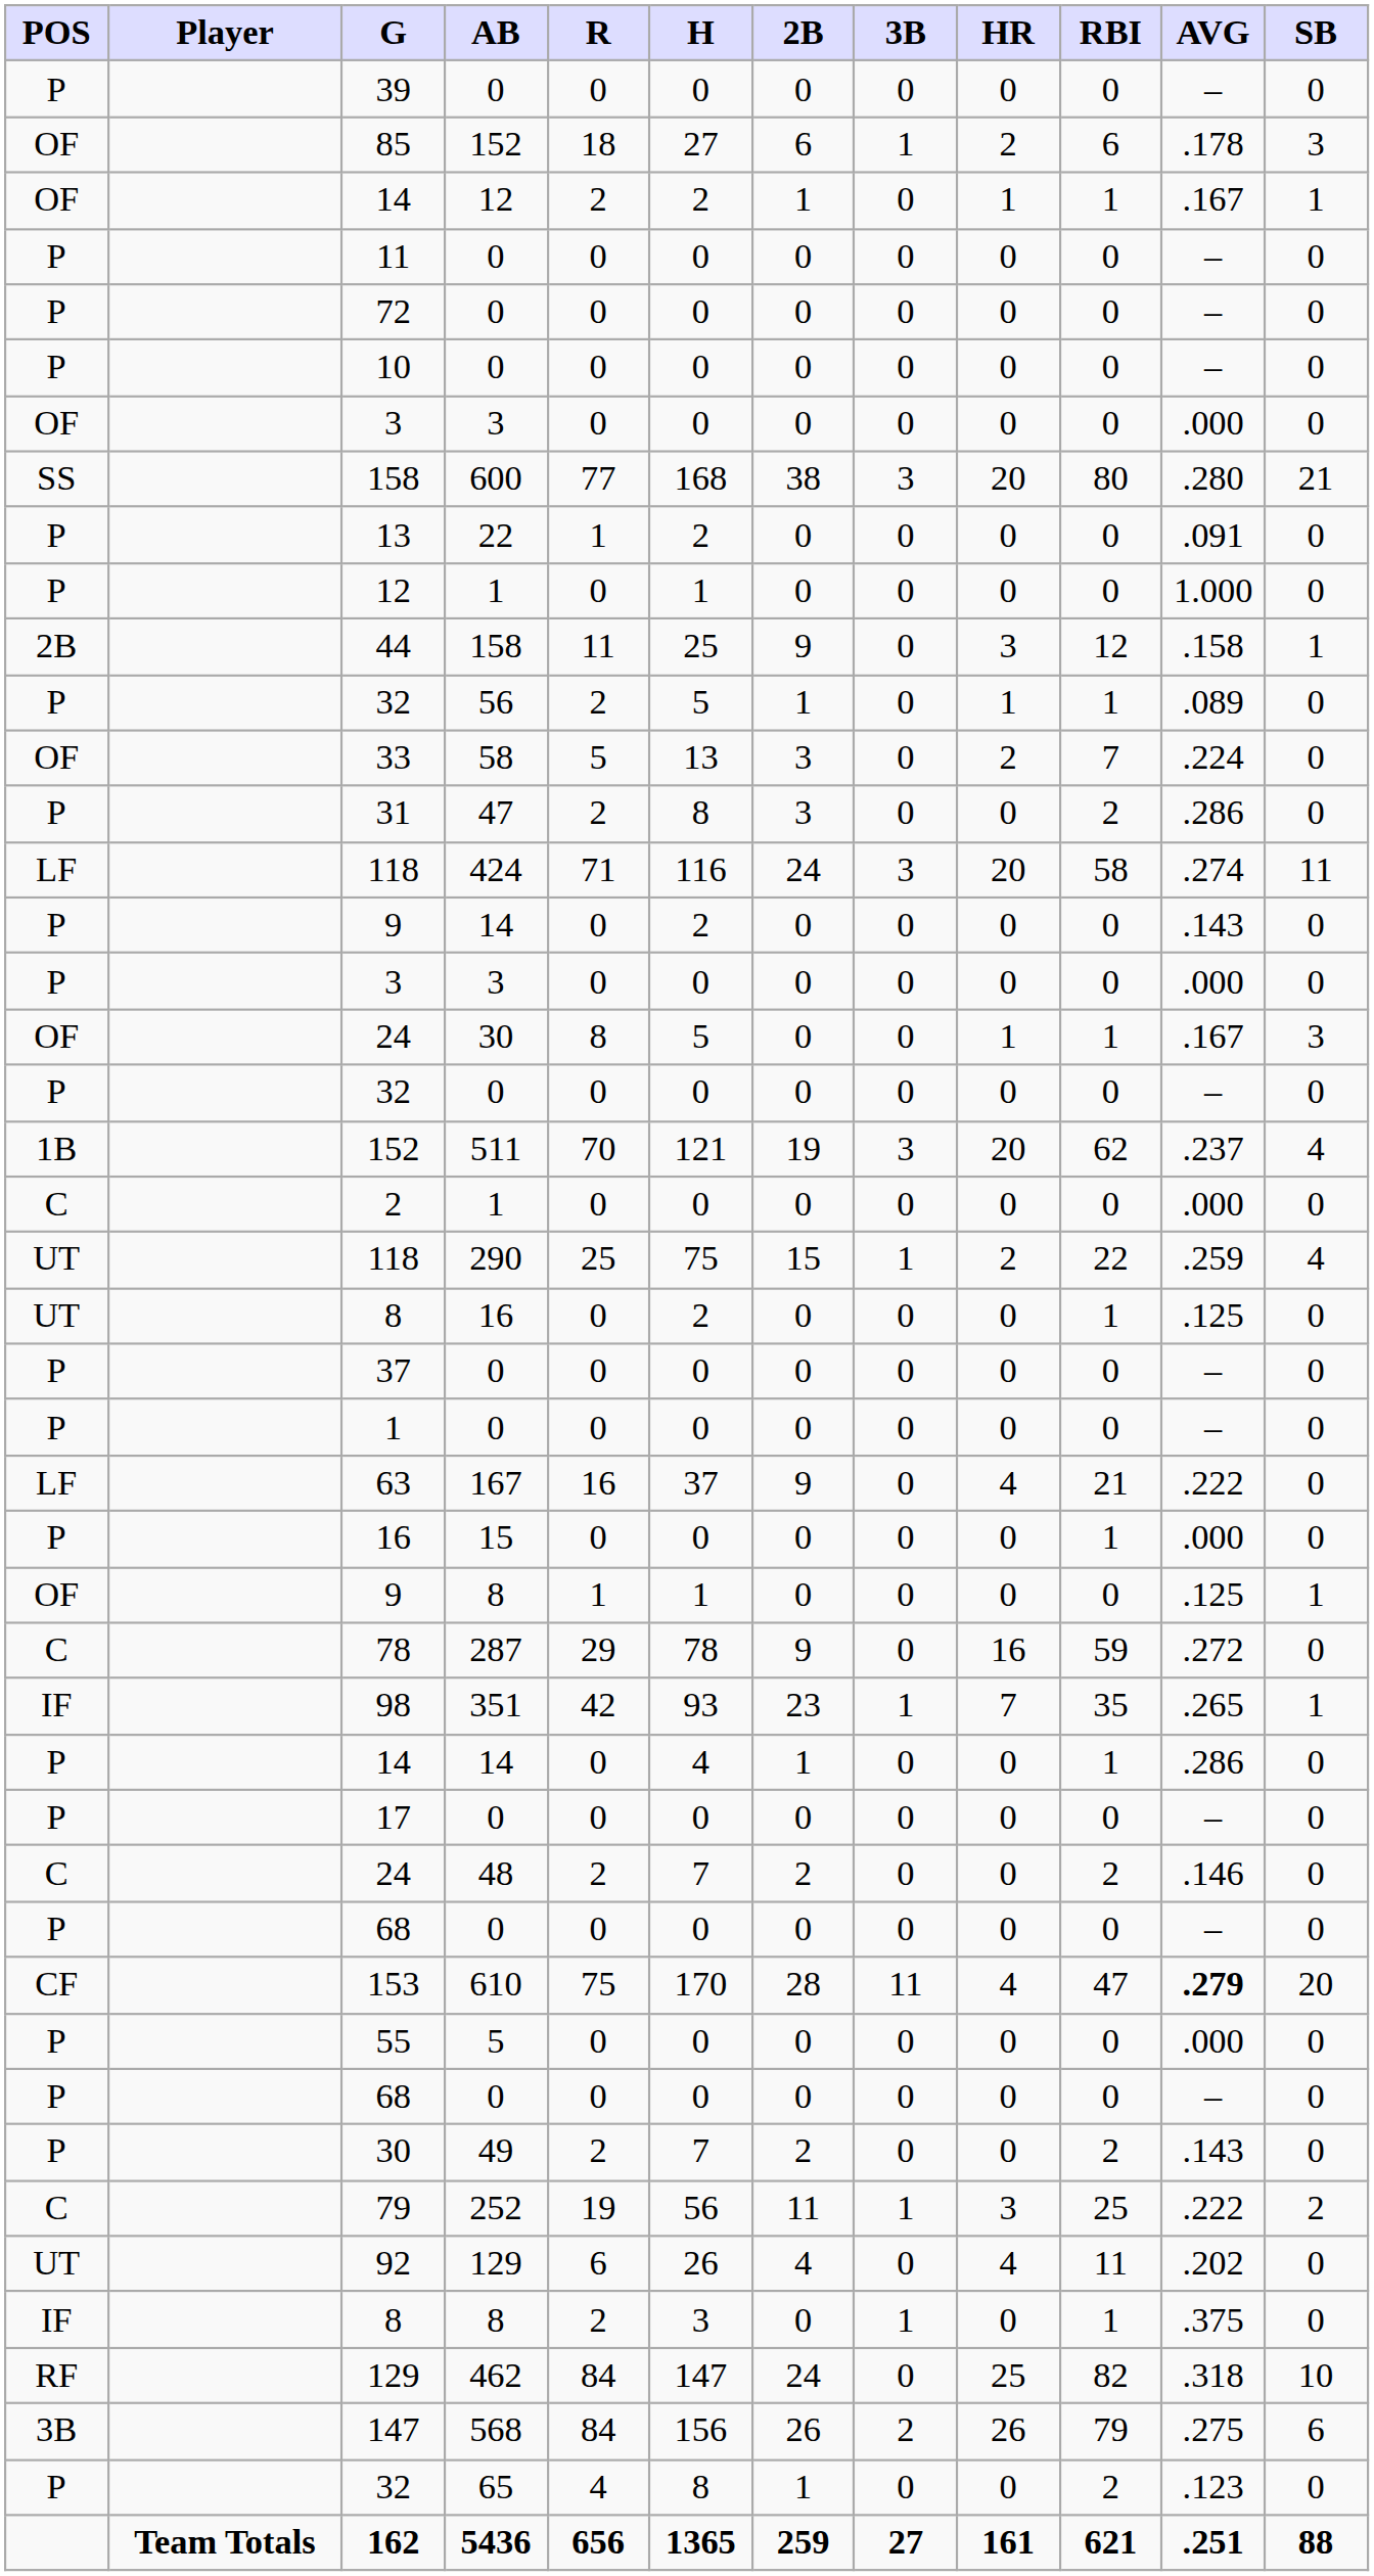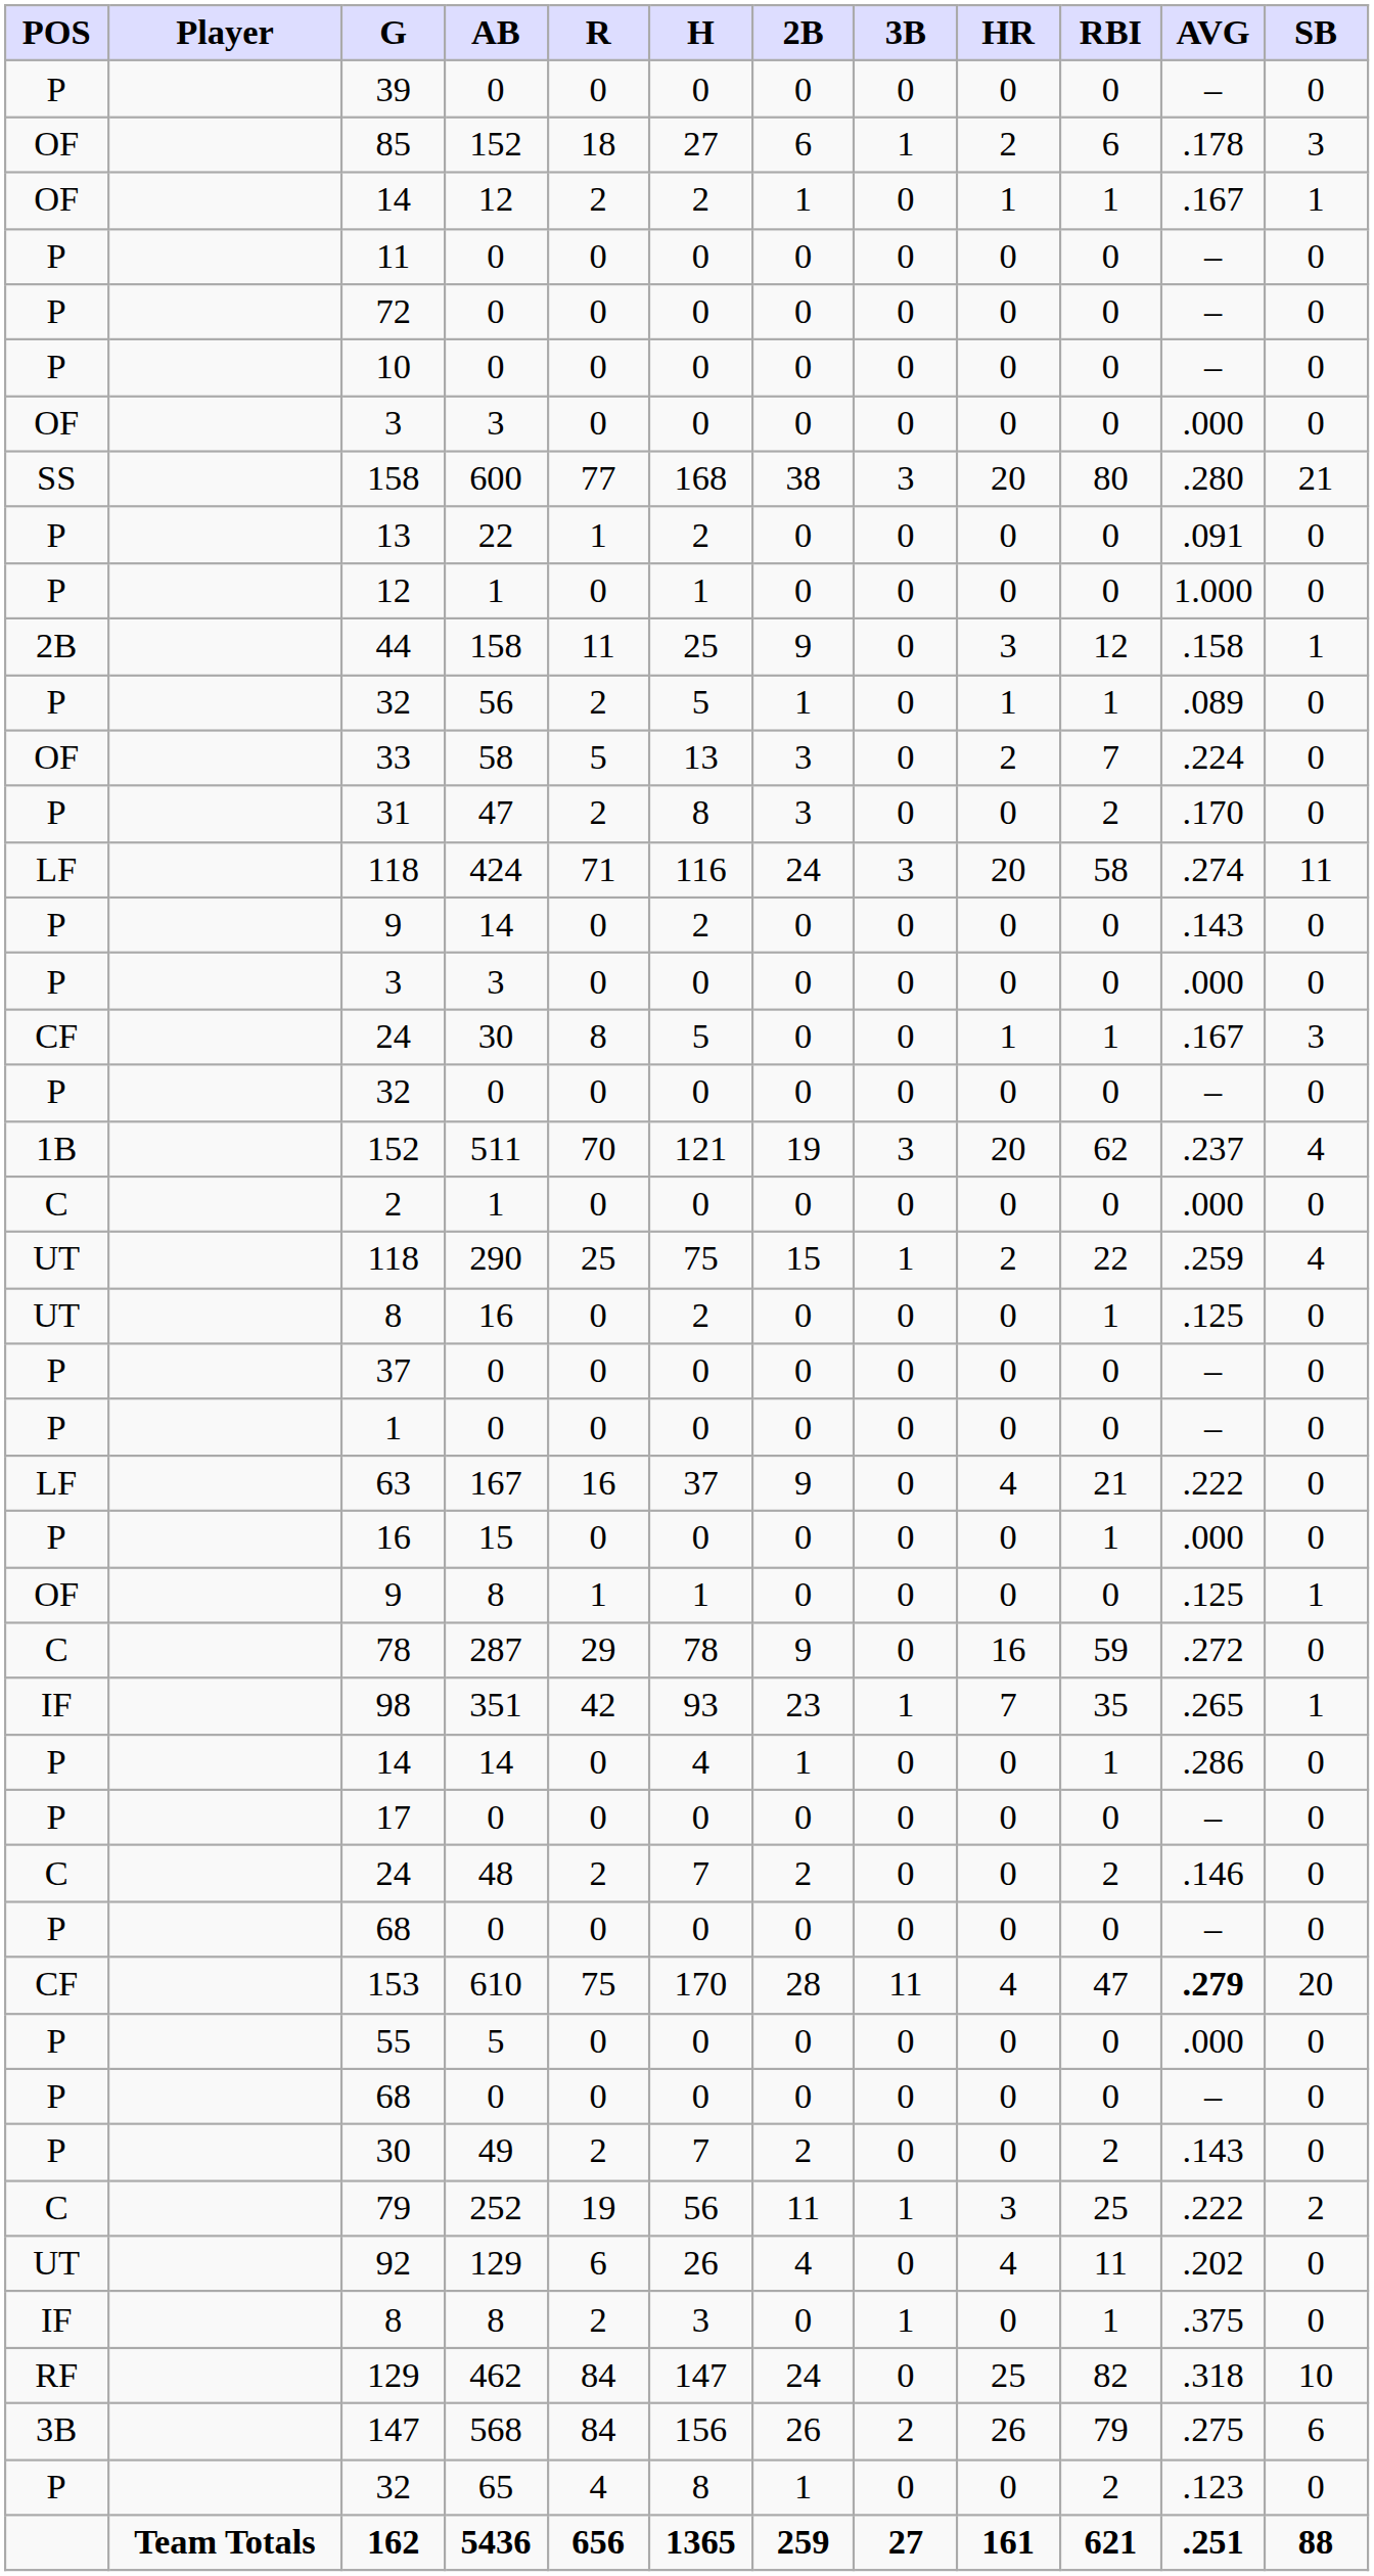31 | AVG: .286 -> .170
24 / 30 | POS: OF -> CF
